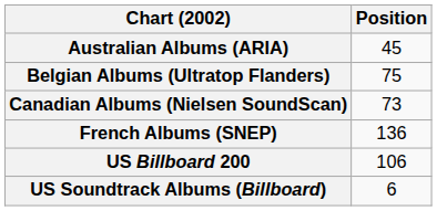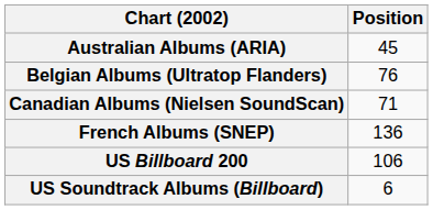Belgian Albums (Ultratop Flanders) | Position: 75 -> 76
Canadian Albums (Nielsen SoundScan) | Position: 73 -> 71
